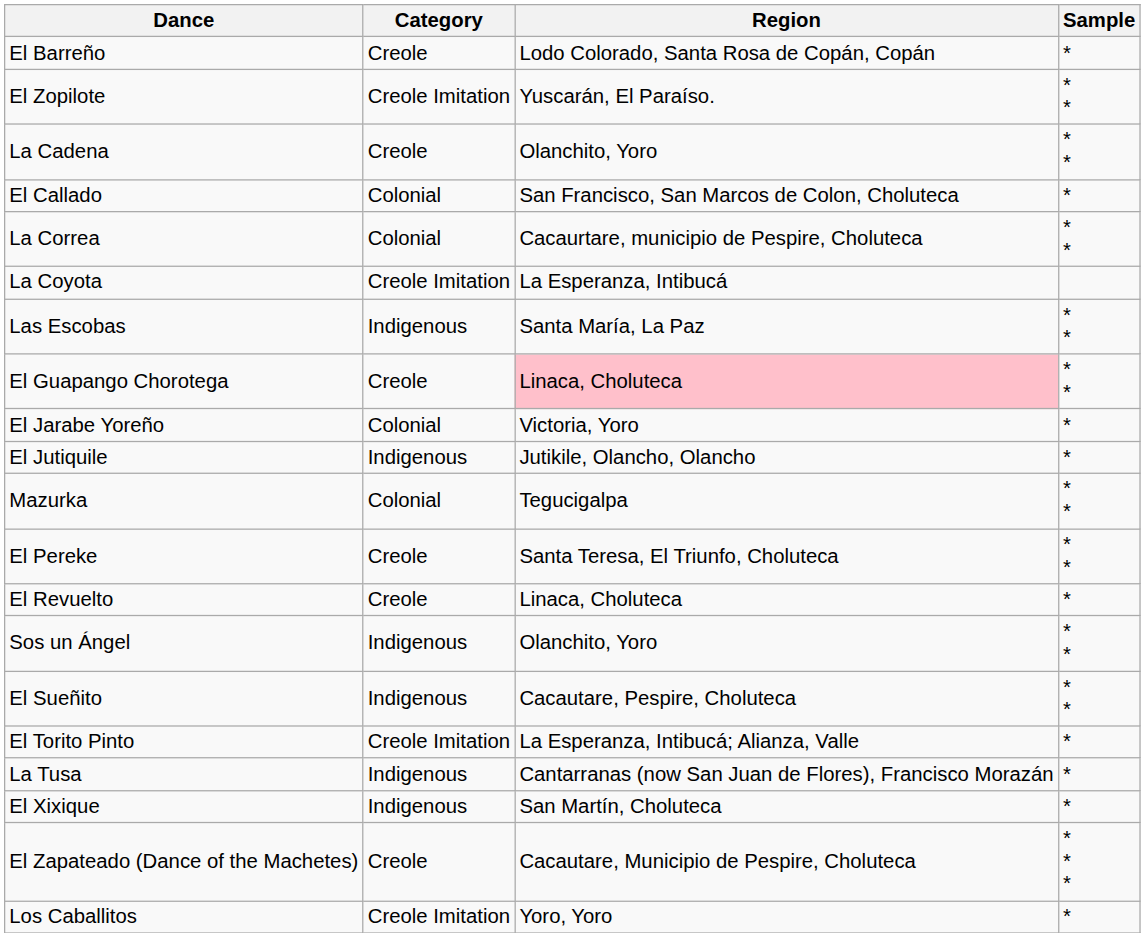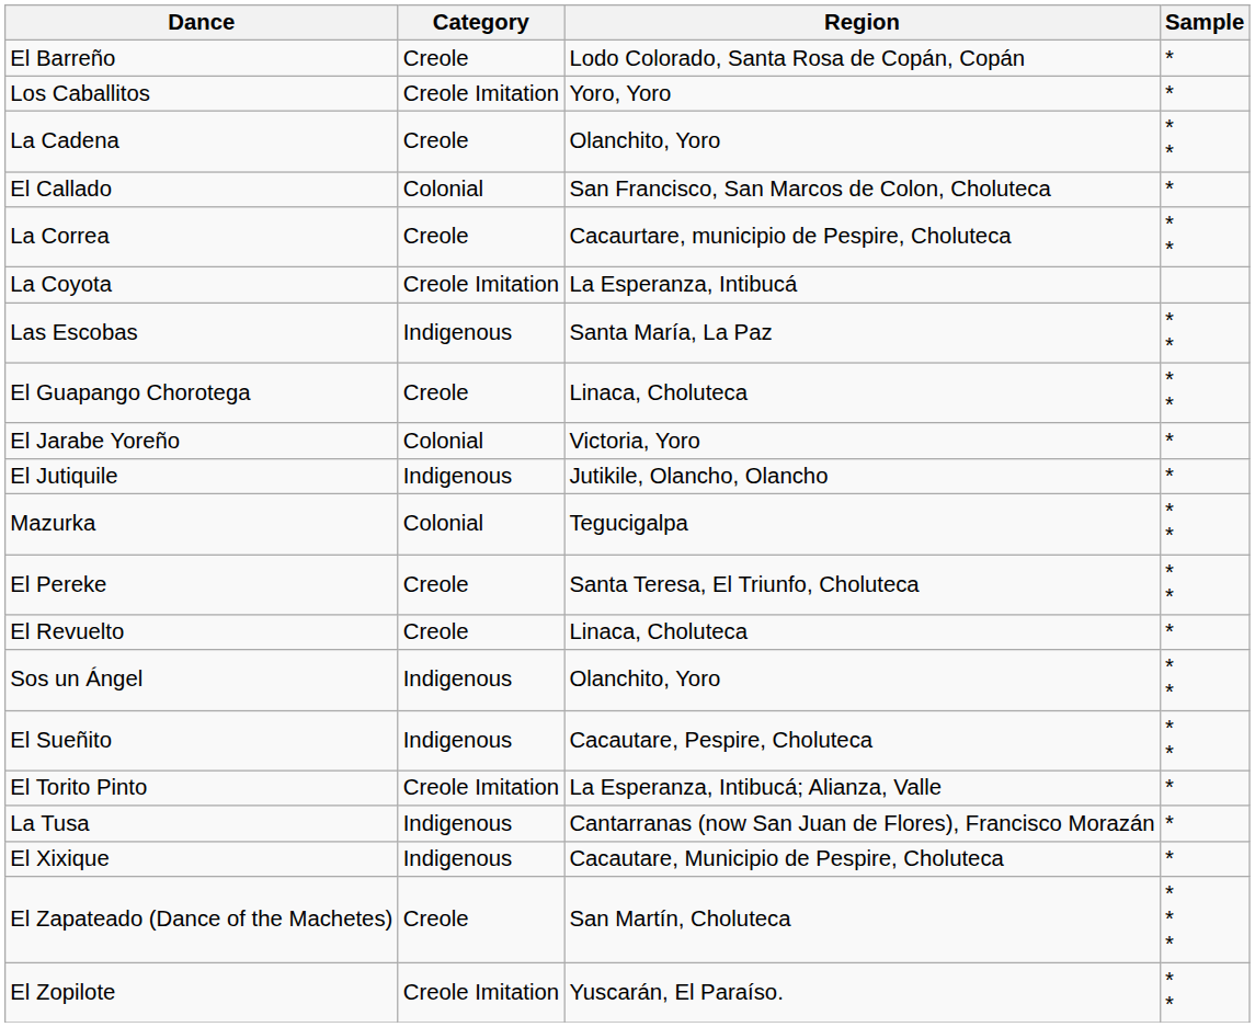rows swapped: Los Caballitos <-> El Zopilote
La Correa | Category: Colonial -> Creole
El Guapango Chorotega | Region: pink background -> no background
El Xixique | Region: San Martín, Choluteca -> Cacautare, Municipio de Pespire, Choluteca
El Zapateado (Dance of the Machetes) | Region: Cacautare, Municipio de Pespire, Choluteca -> San Martín, Choluteca
